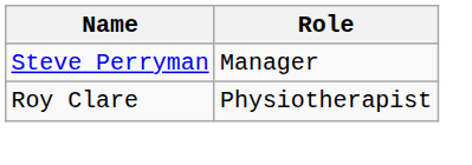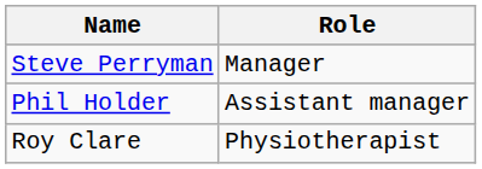+ row: Phil Holder | Assistant manager
